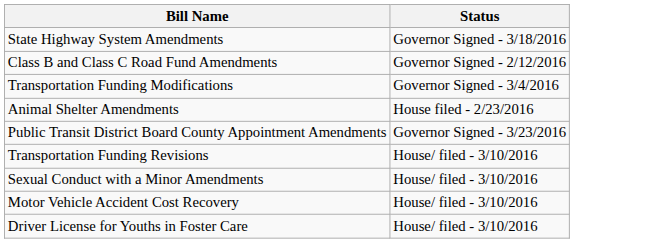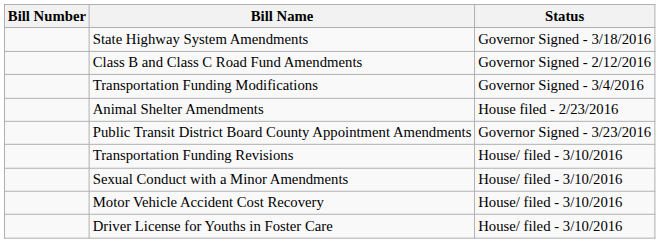+ column: Bill Number
